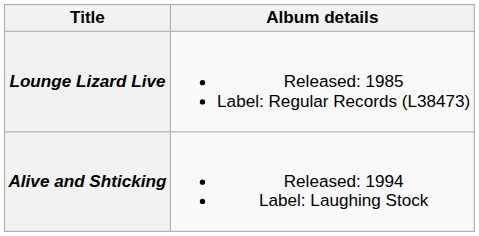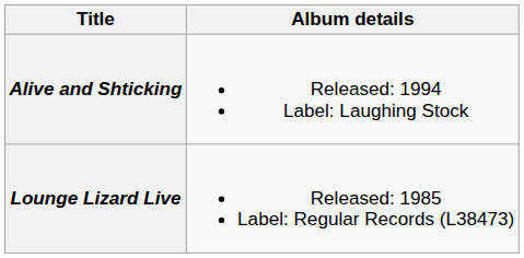rows swapped: Lounge Lizard Live <-> Alive and Shticking
